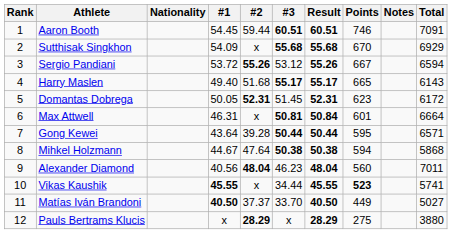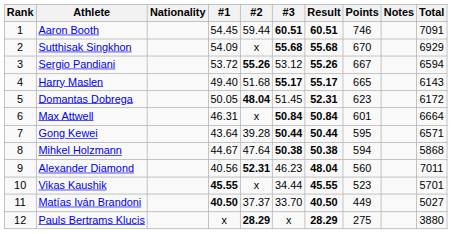Domantas Dobrega | #2: 52.31 -> 48.04
Max Attwell | #3: 50.81 -> 50.84
Alexander Diamond | #2: 48.04 -> 52.31
Vikas Kaushik | Points: bold -> normal
Vikas Kaushik | Total: 5741 -> 5701
